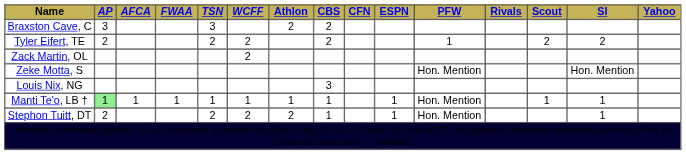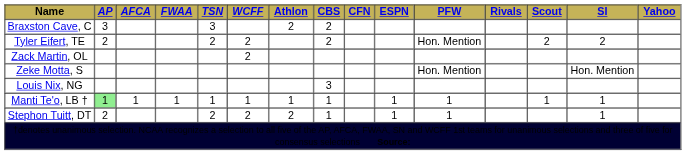Tyler Eifert, TE | PFW: 1 -> Hon. Mention
Manti Te'o, LB † | PFW: Hon. Mention -> 1
Stephon Tuitt, DT | PFW: Hon. Mention -> 1
